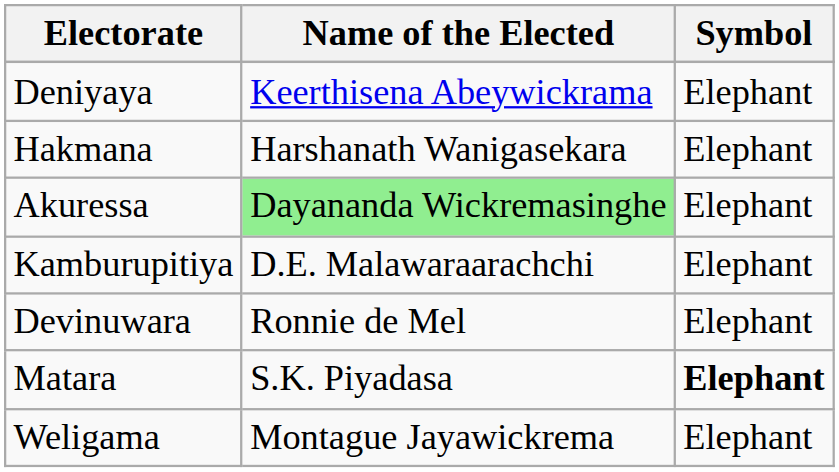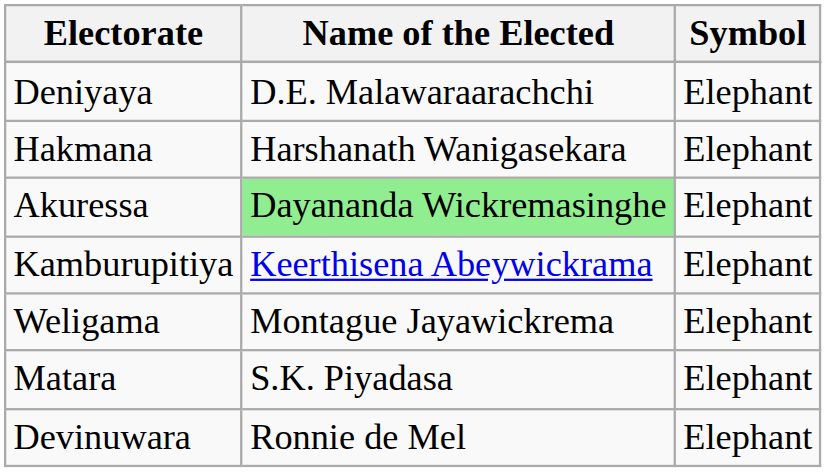Deniyaya | Name of the Elected: Keerthisena Abeywickrama -> D.E. Malawaraarachchi
Kamburupitiya | Name of the Elected: D.E. Malawaraarachchi -> Keerthisena Abeywickrama
rows swapped: Devinuwara <-> Weligama
Matara | Symbol: bold -> normal
